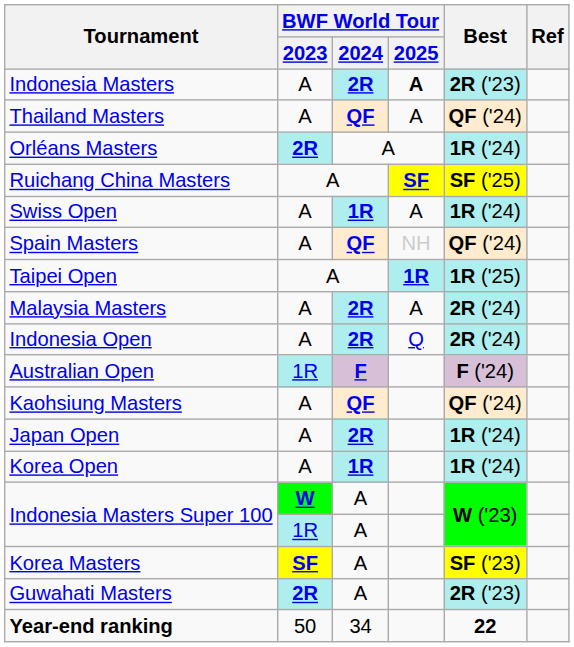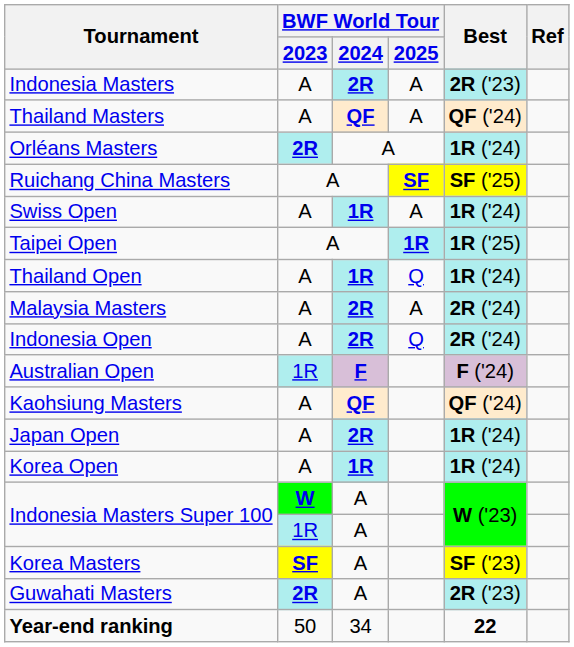Indonesia Masters | BWF World Tour / 2025: bold -> normal
- row: Spain Masters | A | QF | NH | QF ('24)
+ row: Thailand Open | A | 1R | Q | 1R ('24)
